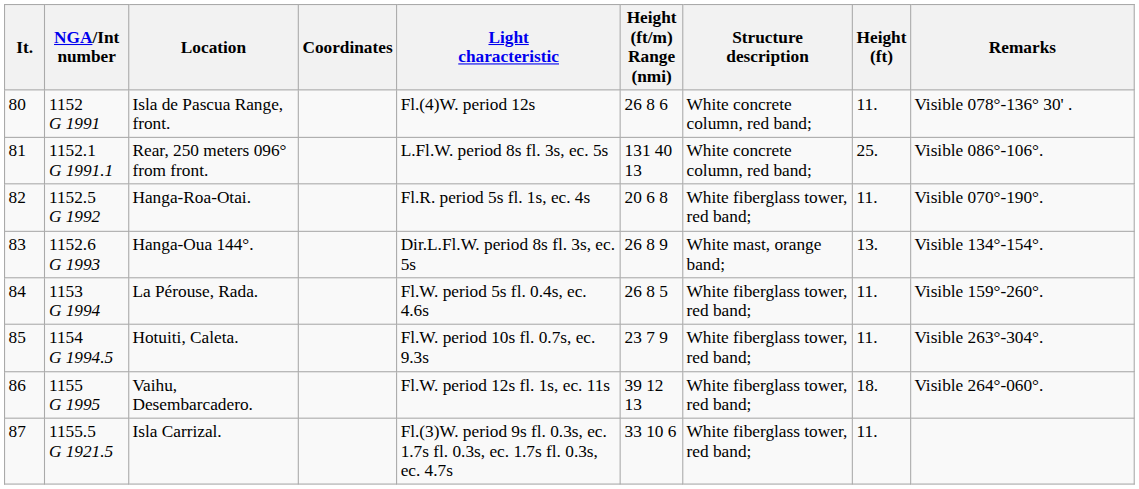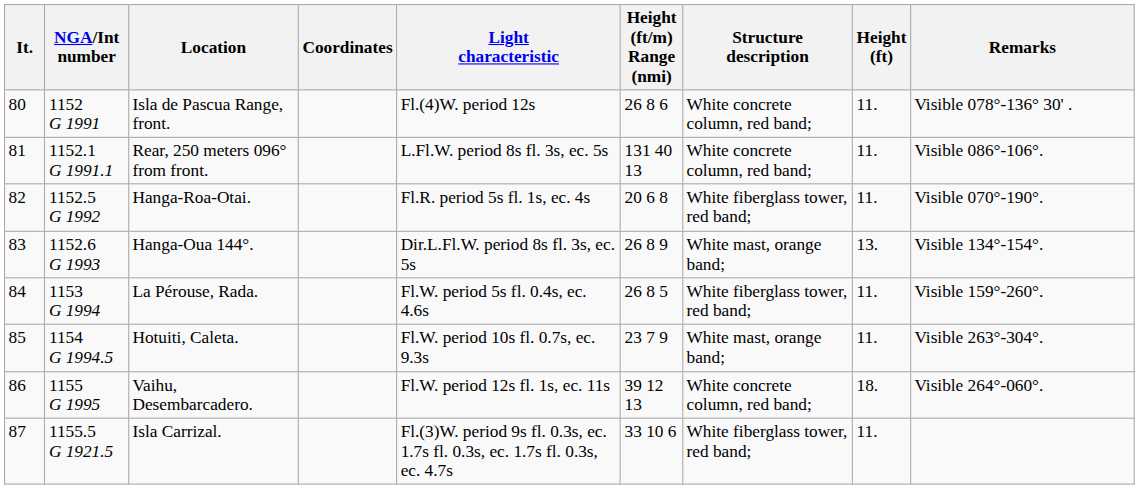Rear, 250 meters 096° from front. | Height (ft): 25. -> 11.
Hotuiti, Caleta. | Structure description: White fiberglass tower, red band; -> White mast, orange band;
Vaihu, Desembarcadero. | Structure description: White fiberglass tower, red band; -> White concrete column, red band;
